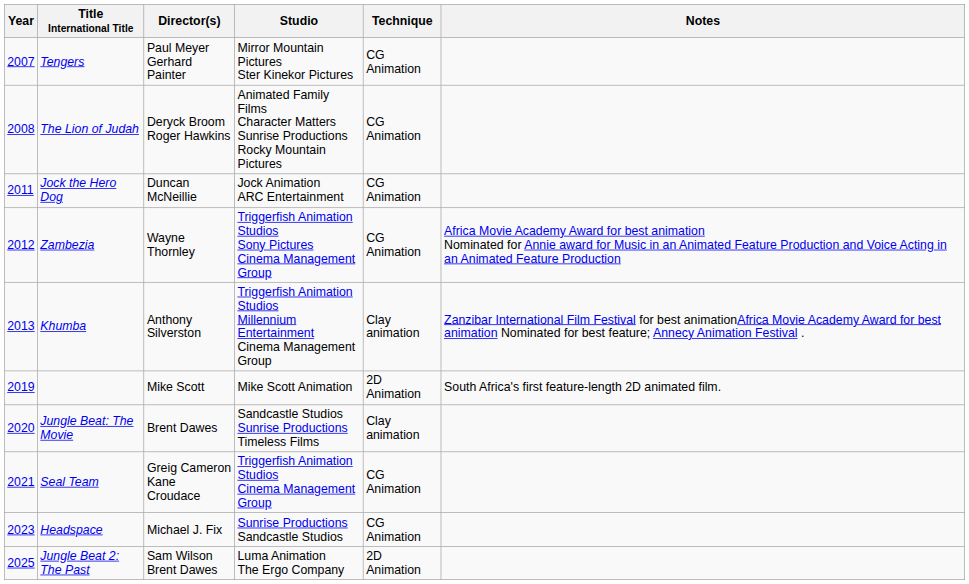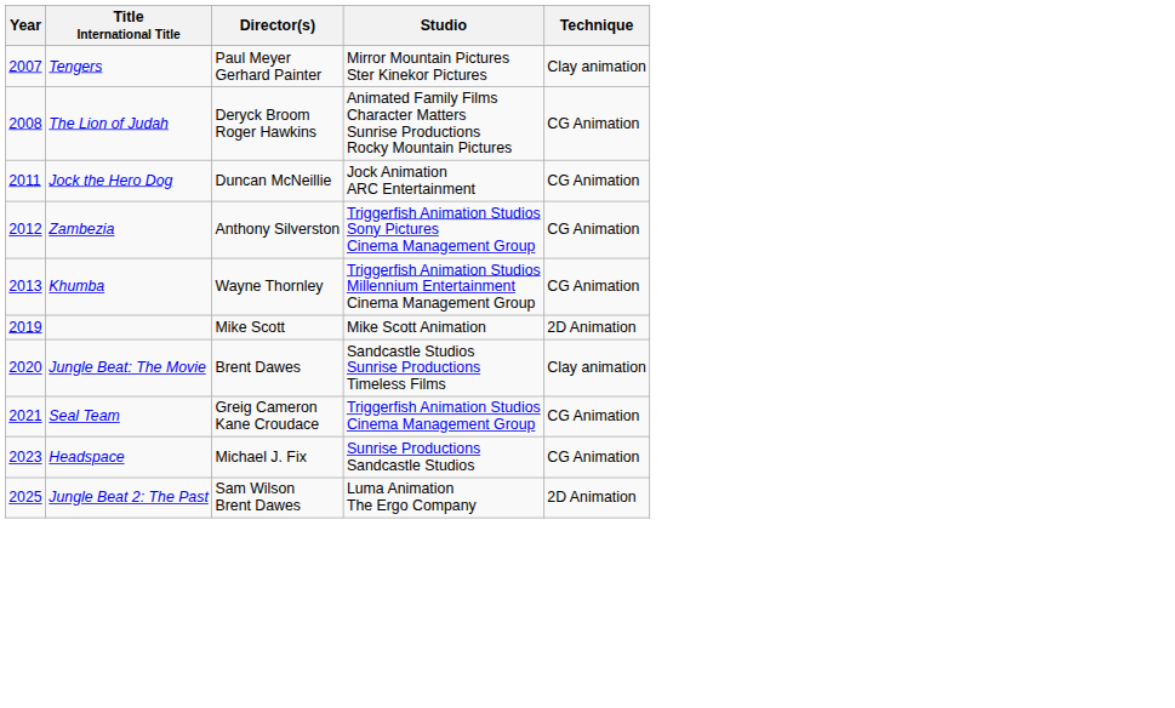- column: Notes | Africa Movie Academy Award for best animation Nominated for Annie award for Music in an Animated Feature Production and Voice Acting in an Animated Feature Production | Zanzibar International Film Festival for best animationAfrica Movie Academy Award for best animation Nominated for best feature; Annecy Animation Festival . | South Africa's first feature-length 2D animated film.
Tengers | Technique: CG Animation -> Clay animation
Zambezia | Director(s): Wayne Thornley -> Anthony Silverston
Khumba | Director(s): Anthony Silverston -> Wayne Thornley
Khumba | Technique: Clay animation -> CG Animation
